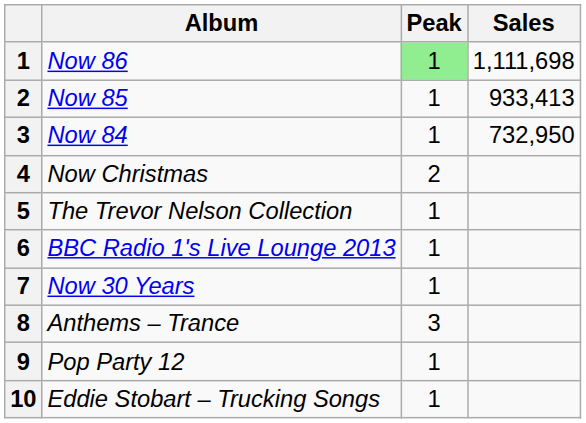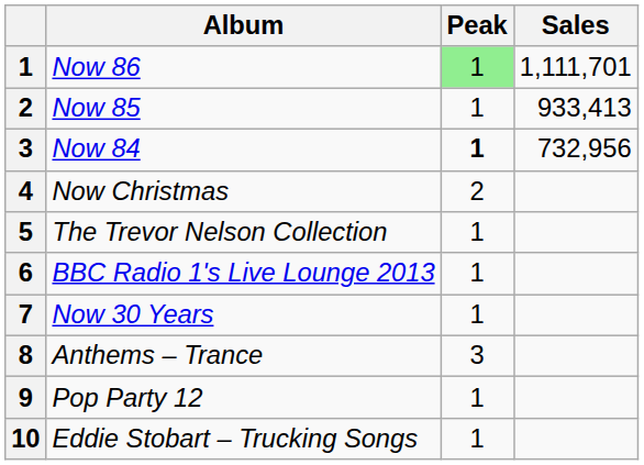Now 86 | Sales: 1,111,698 -> 1,111,701
Now 84 | Peak: normal -> bold
Now 84 | Sales: 732,950 -> 732,956
